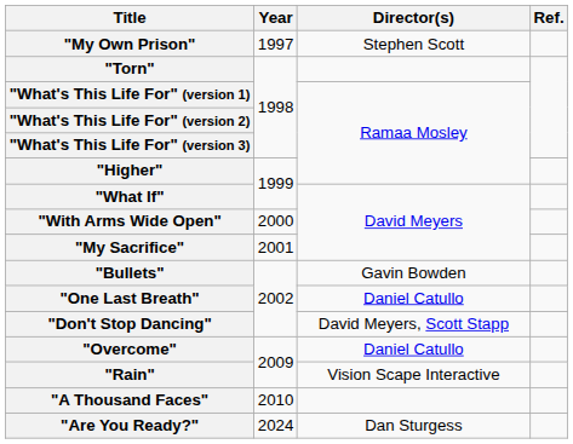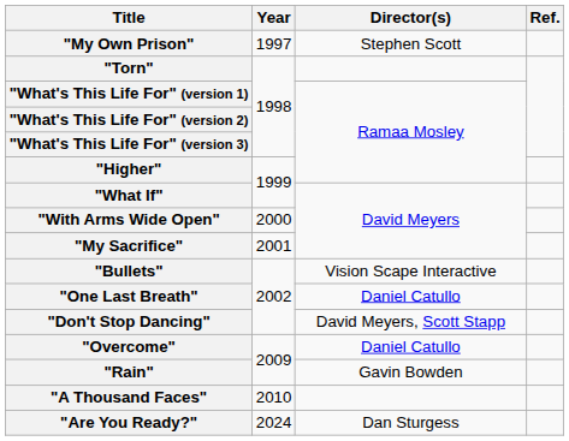"Bullets" | Director(s): Gavin Bowden -> Vision Scape Interactive
"Rain" | Director(s): Vision Scape Interactive -> Gavin Bowden
